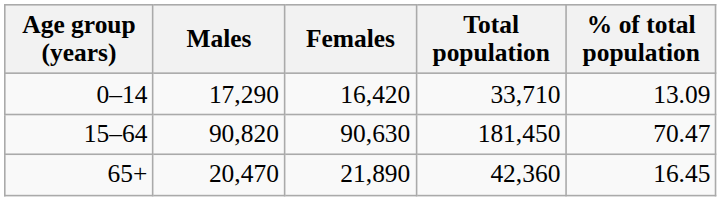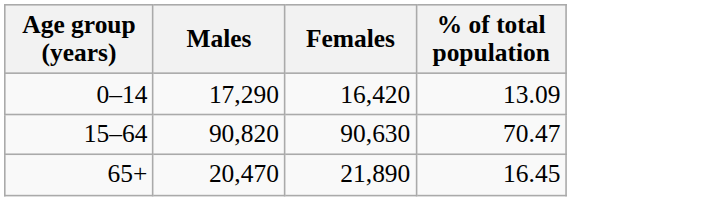- column: Total population | 33,710 | 181,450 | 42,360
